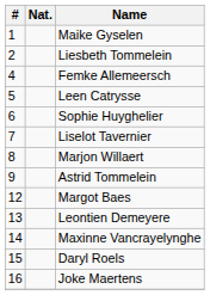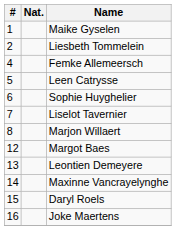- row: 9 | Astrid Tommelein
